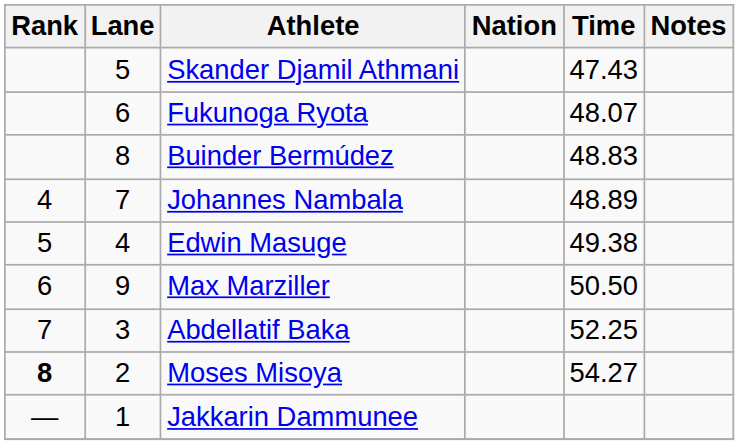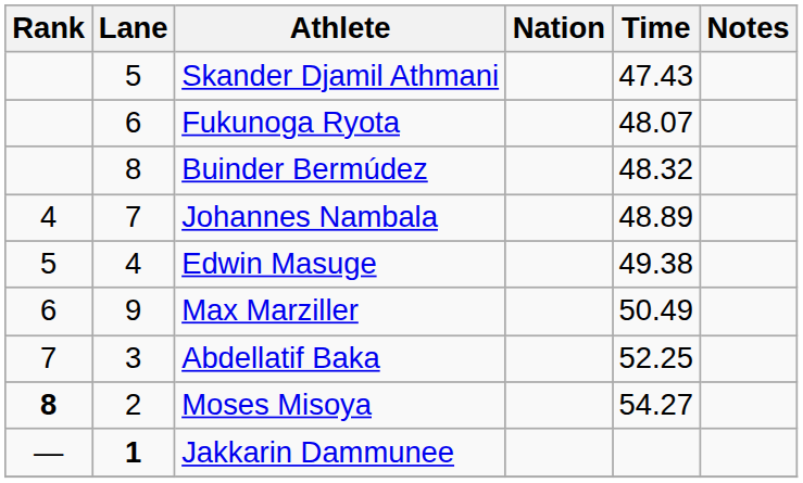Buinder Bermúdez | Time: 48.83 -> 48.32
Max Marziller | Time: 50.50 -> 50.49
Jakkarin Dammunee | Lane: normal -> bold
